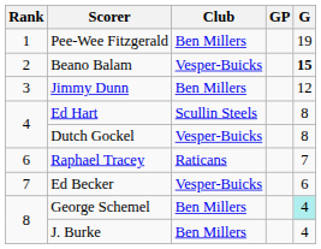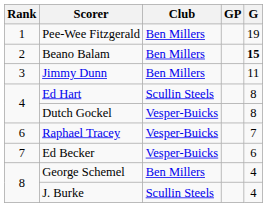Beano Balam | Club: Vesper-Buicks -> Ben Millers
Jimmy Dunn | G: 12 -> 11
Raphael Tracey | Club: Raticans -> Vesper-Buicks
George Schemel | G: paleturquoise background -> no background
J. Burke | Club: Ben Millers -> Scullin Steels
